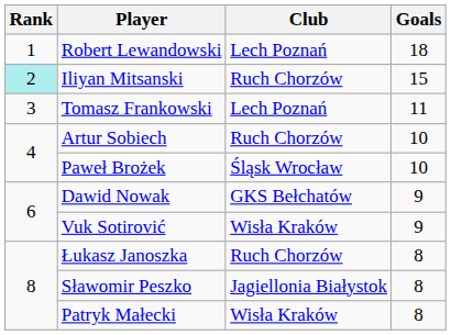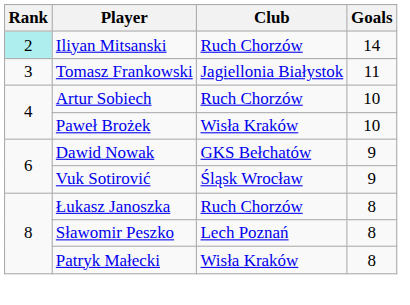- row: 1 | Robert Lewandowski | Lech Poznań | 18
Iliyan Mitsanski | Goals: 15 -> 14
Tomasz Frankowski | Club: Lech Poznań -> Jagiellonia Białystok
Paweł Brożek | Club: Śląsk Wrocław -> Wisła Kraków
Vuk Sotirović | Club: Wisła Kraków -> Śląsk Wrocław
Sławomir Peszko | Club: Jagiellonia Białystok -> Lech Poznań
